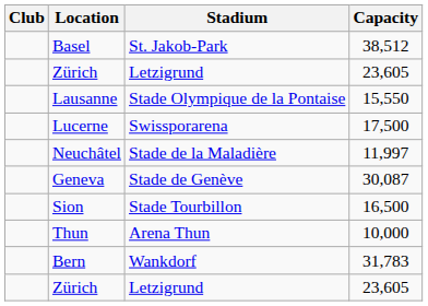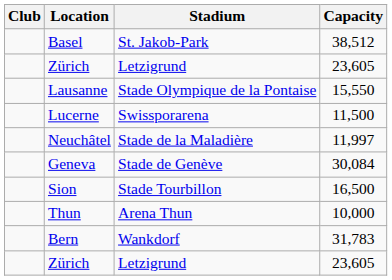Lucerne | Capacity: 17,500 -> 11,500
Geneva | Capacity: 30,087 -> 30,084
